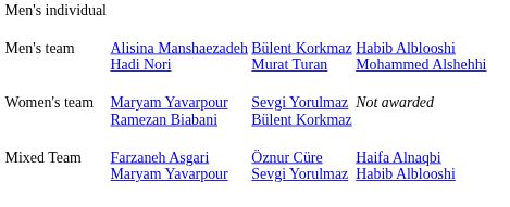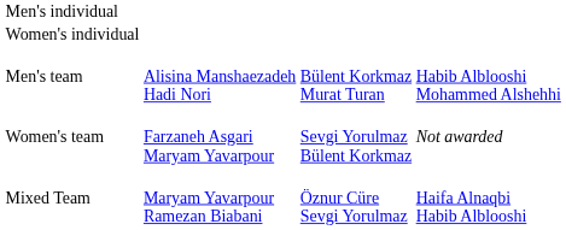+ row: Women's individual
Women's team | column 2: Maryam Yavarpour Ramezan Biabani -> Farzaneh Asgari Maryam Yavarpour
Mixed Team | column 2: Farzaneh Asgari Maryam Yavarpour -> Maryam Yavarpour Ramezan Biabani
